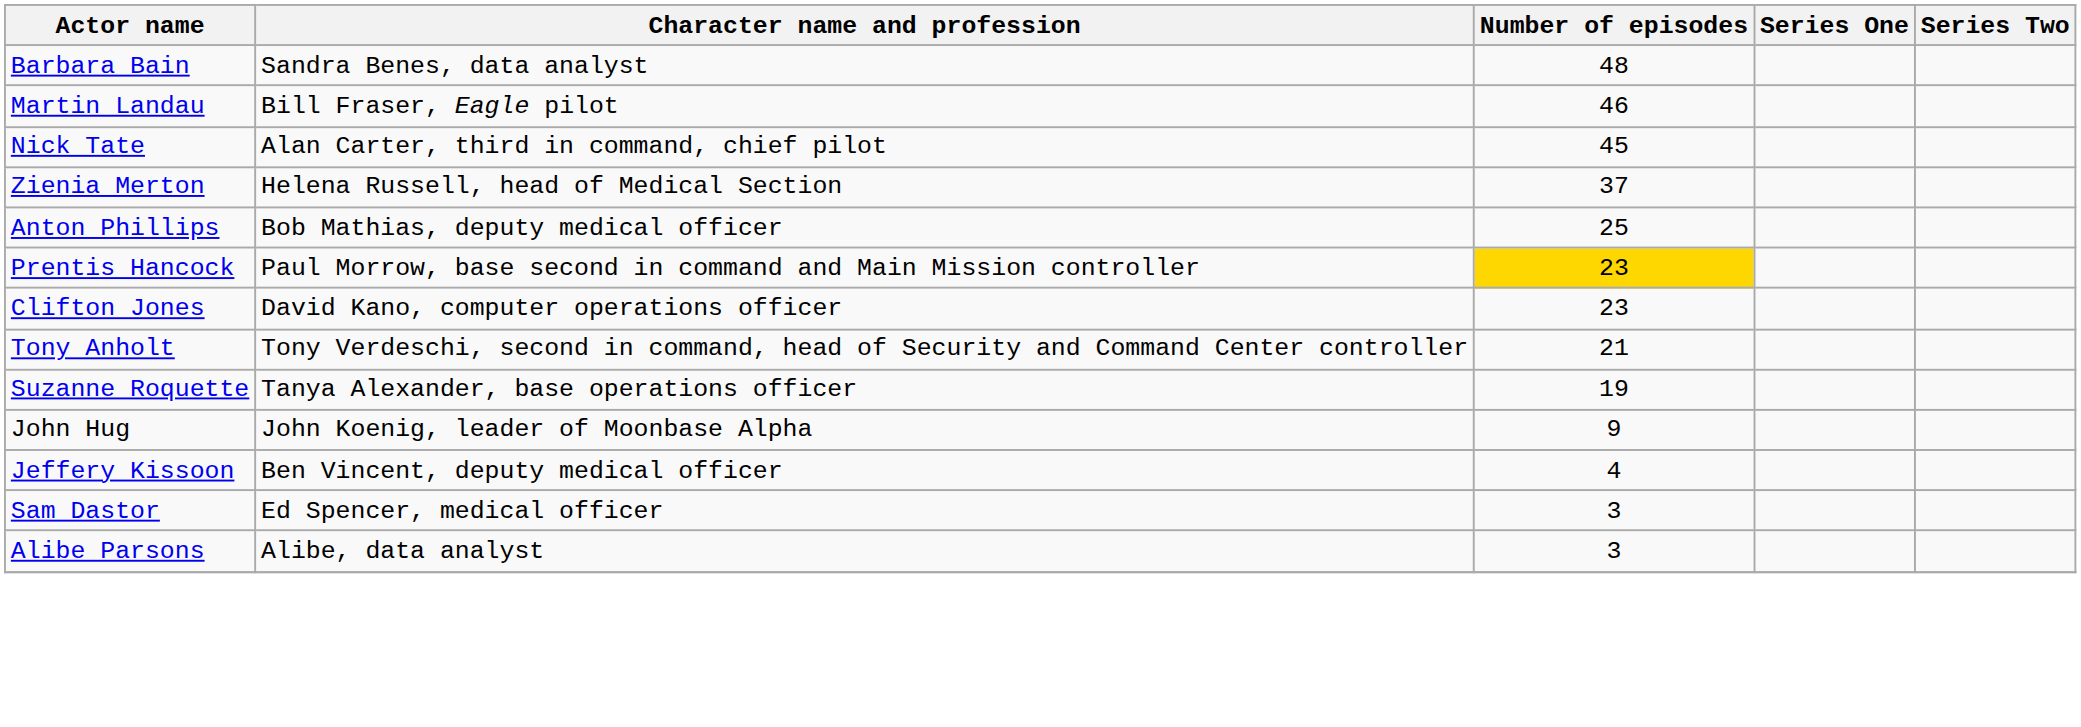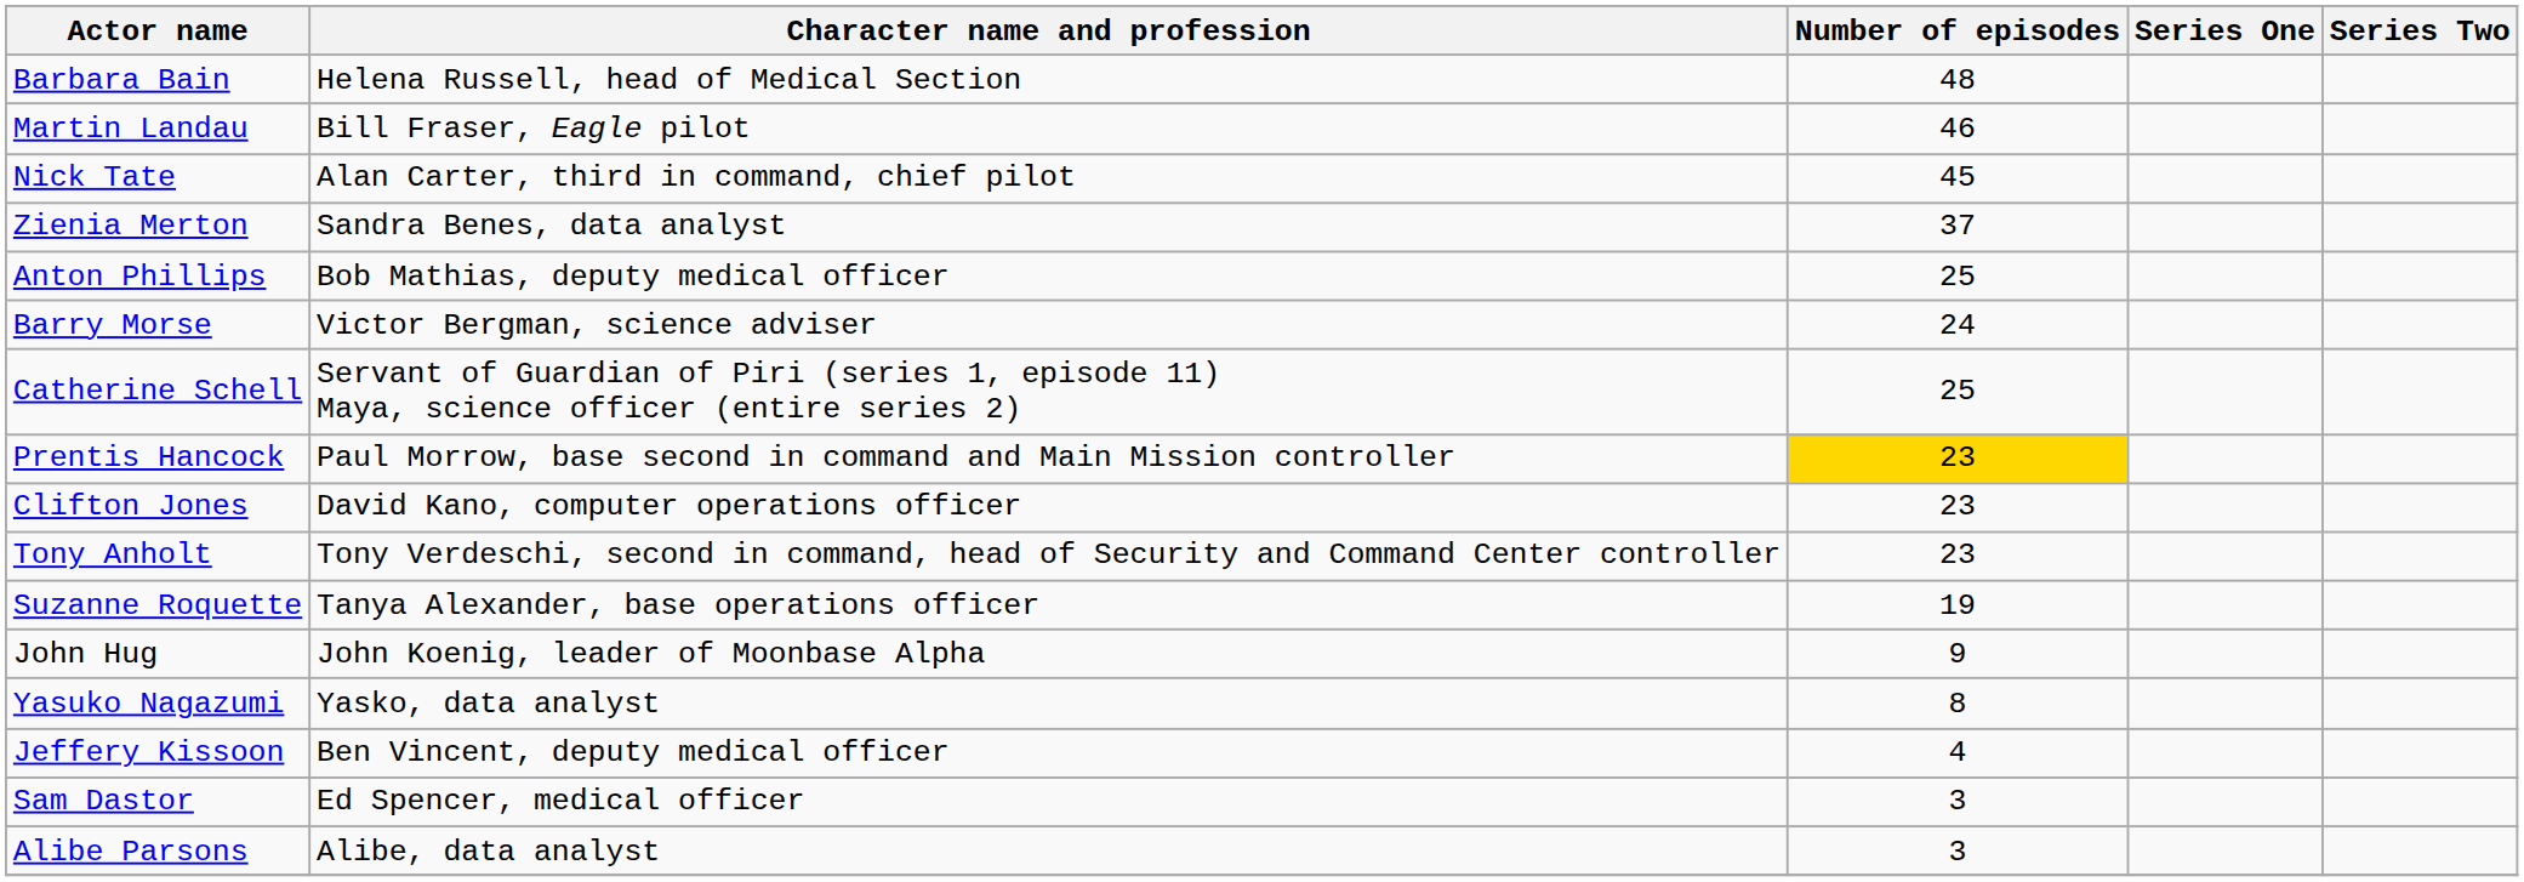Barbara Bain | Character name and profession: Sandra Benes, data analyst -> Helena Russell, head of Medical Section
Zienia Merton | Character name and profession: Helena Russell, head of Medical Section -> Sandra Benes, data analyst
+ row: Barry Morse | Victor Bergman, science adviser | 24
+ row: Catherine Schell | Servant of Guardian of Piri (series 1, episode 11) Maya, science officer (entire series 2) | 25
Tony Anholt | Number of episodes: 21 -> 23
+ row: Yasuko Nagazumi | Yasko, data analyst | 8
